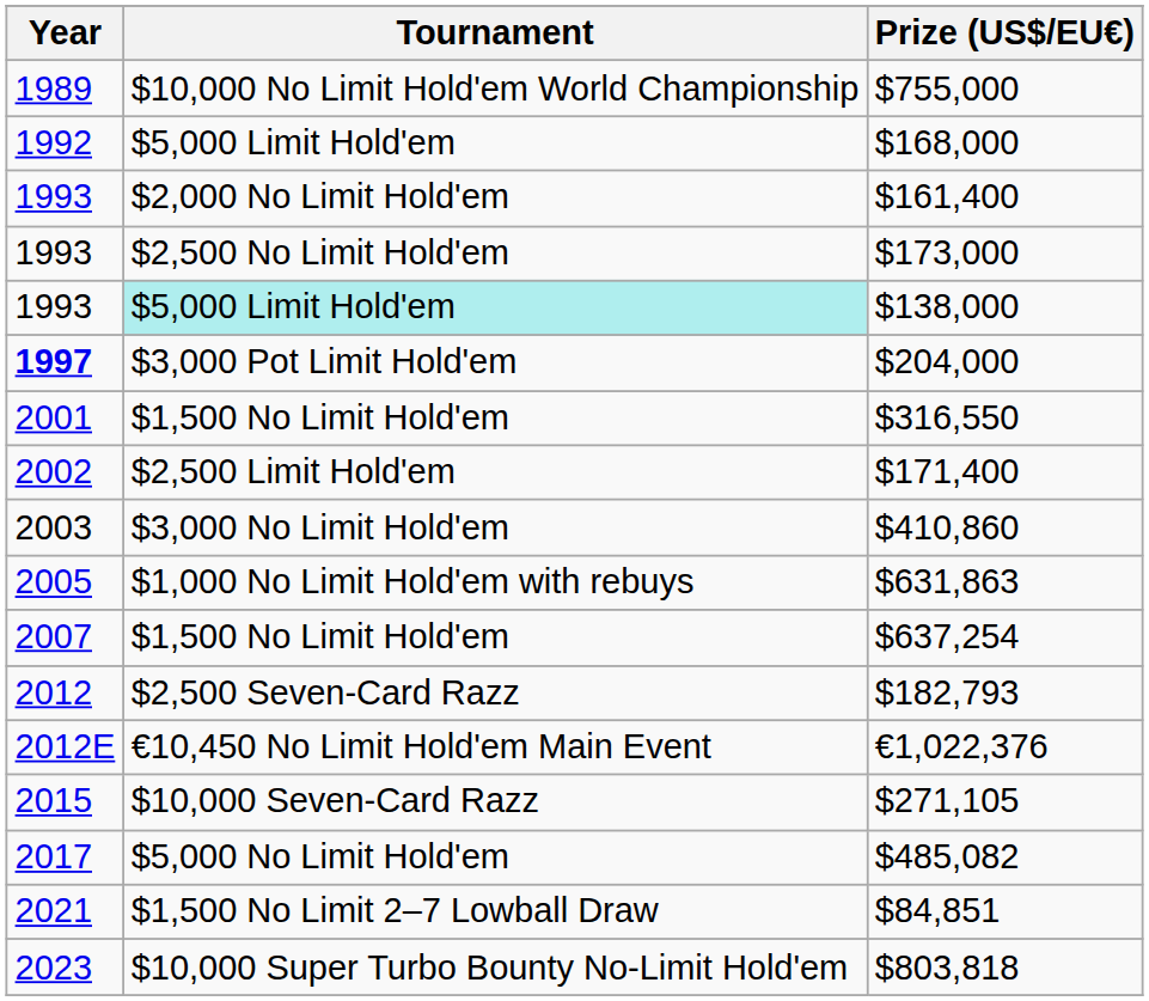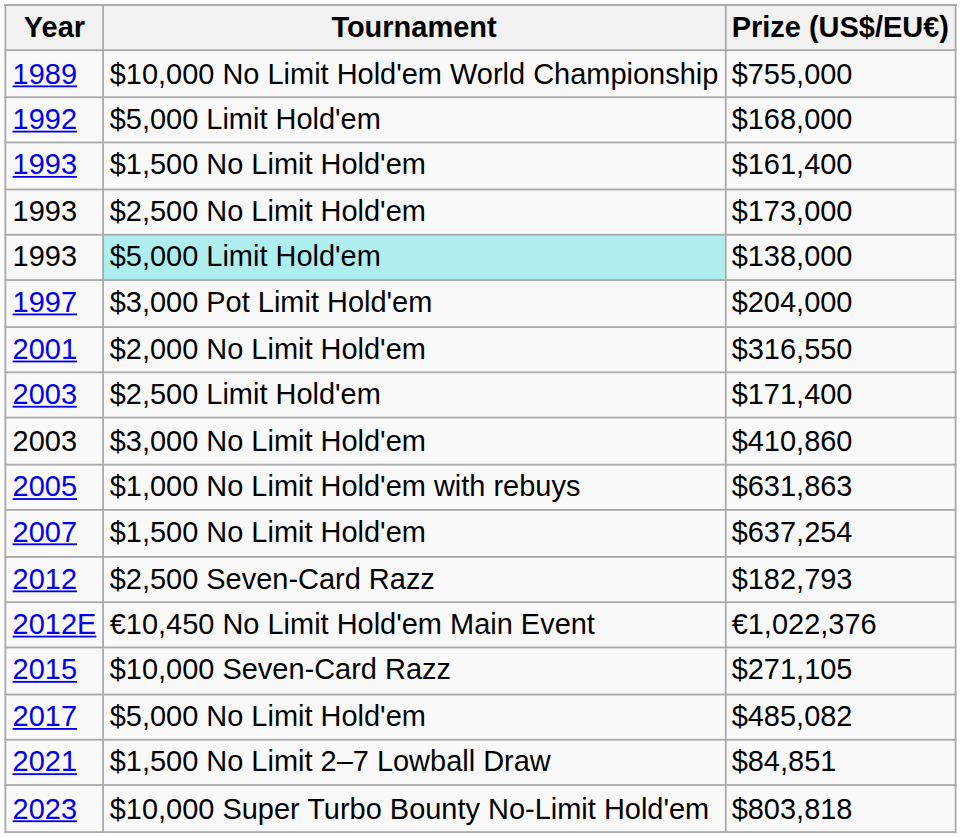$161,400 | Tournament: $2,000 No Limit Hold'em -> $1,500 No Limit Hold'em
$204,000 | Year: bold -> normal
$316,550 | Tournament: $1,500 No Limit Hold'em -> $2,000 No Limit Hold'em
$171,400 | Year: 2002 -> 2003
